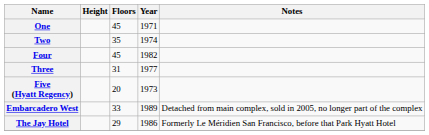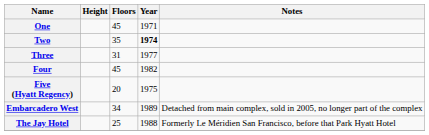Two | Year: normal -> bold
rows swapped: Three <-> Four
Five (Hyatt Regency) | Year: 1973 -> 1975
Embarcadero West | Floors: 33 -> 34
The Jay Hotel | Floors: 29 -> 25
The Jay Hotel | Year: 1986 -> 1988
